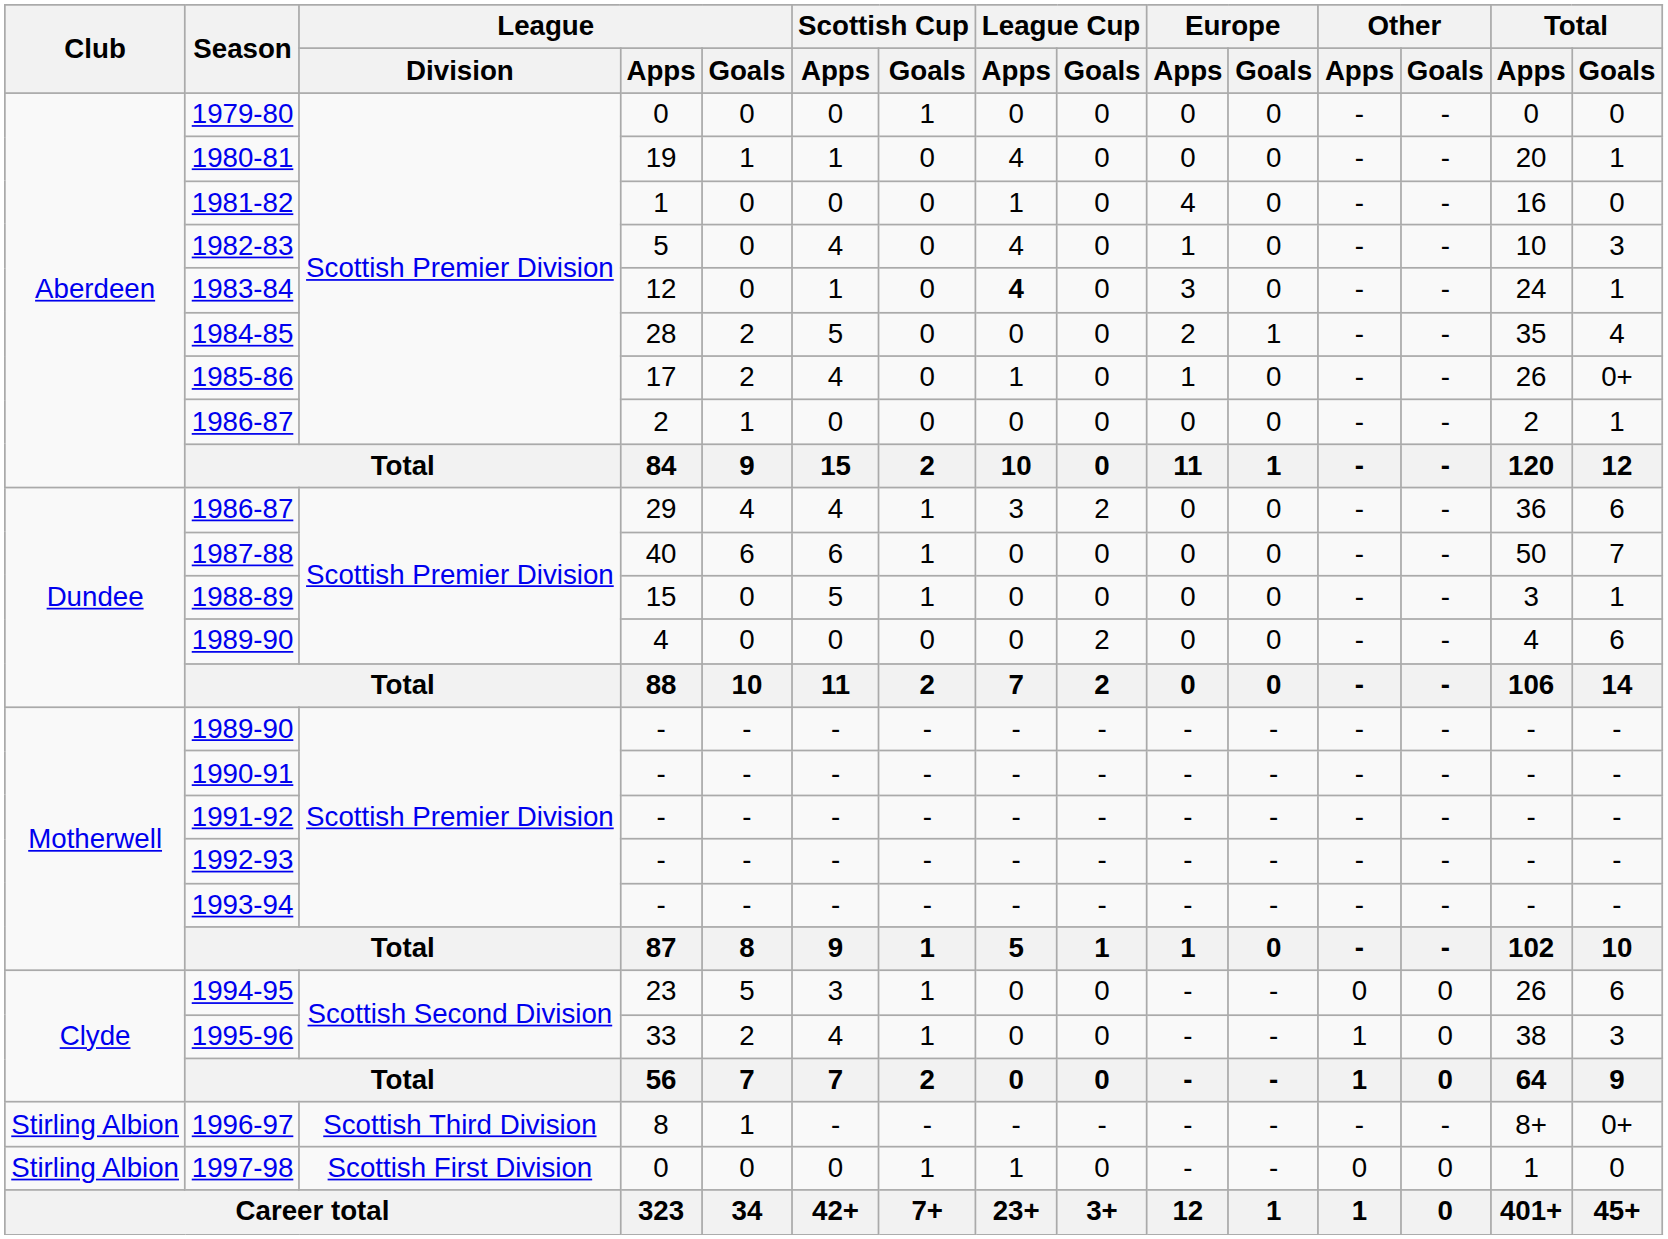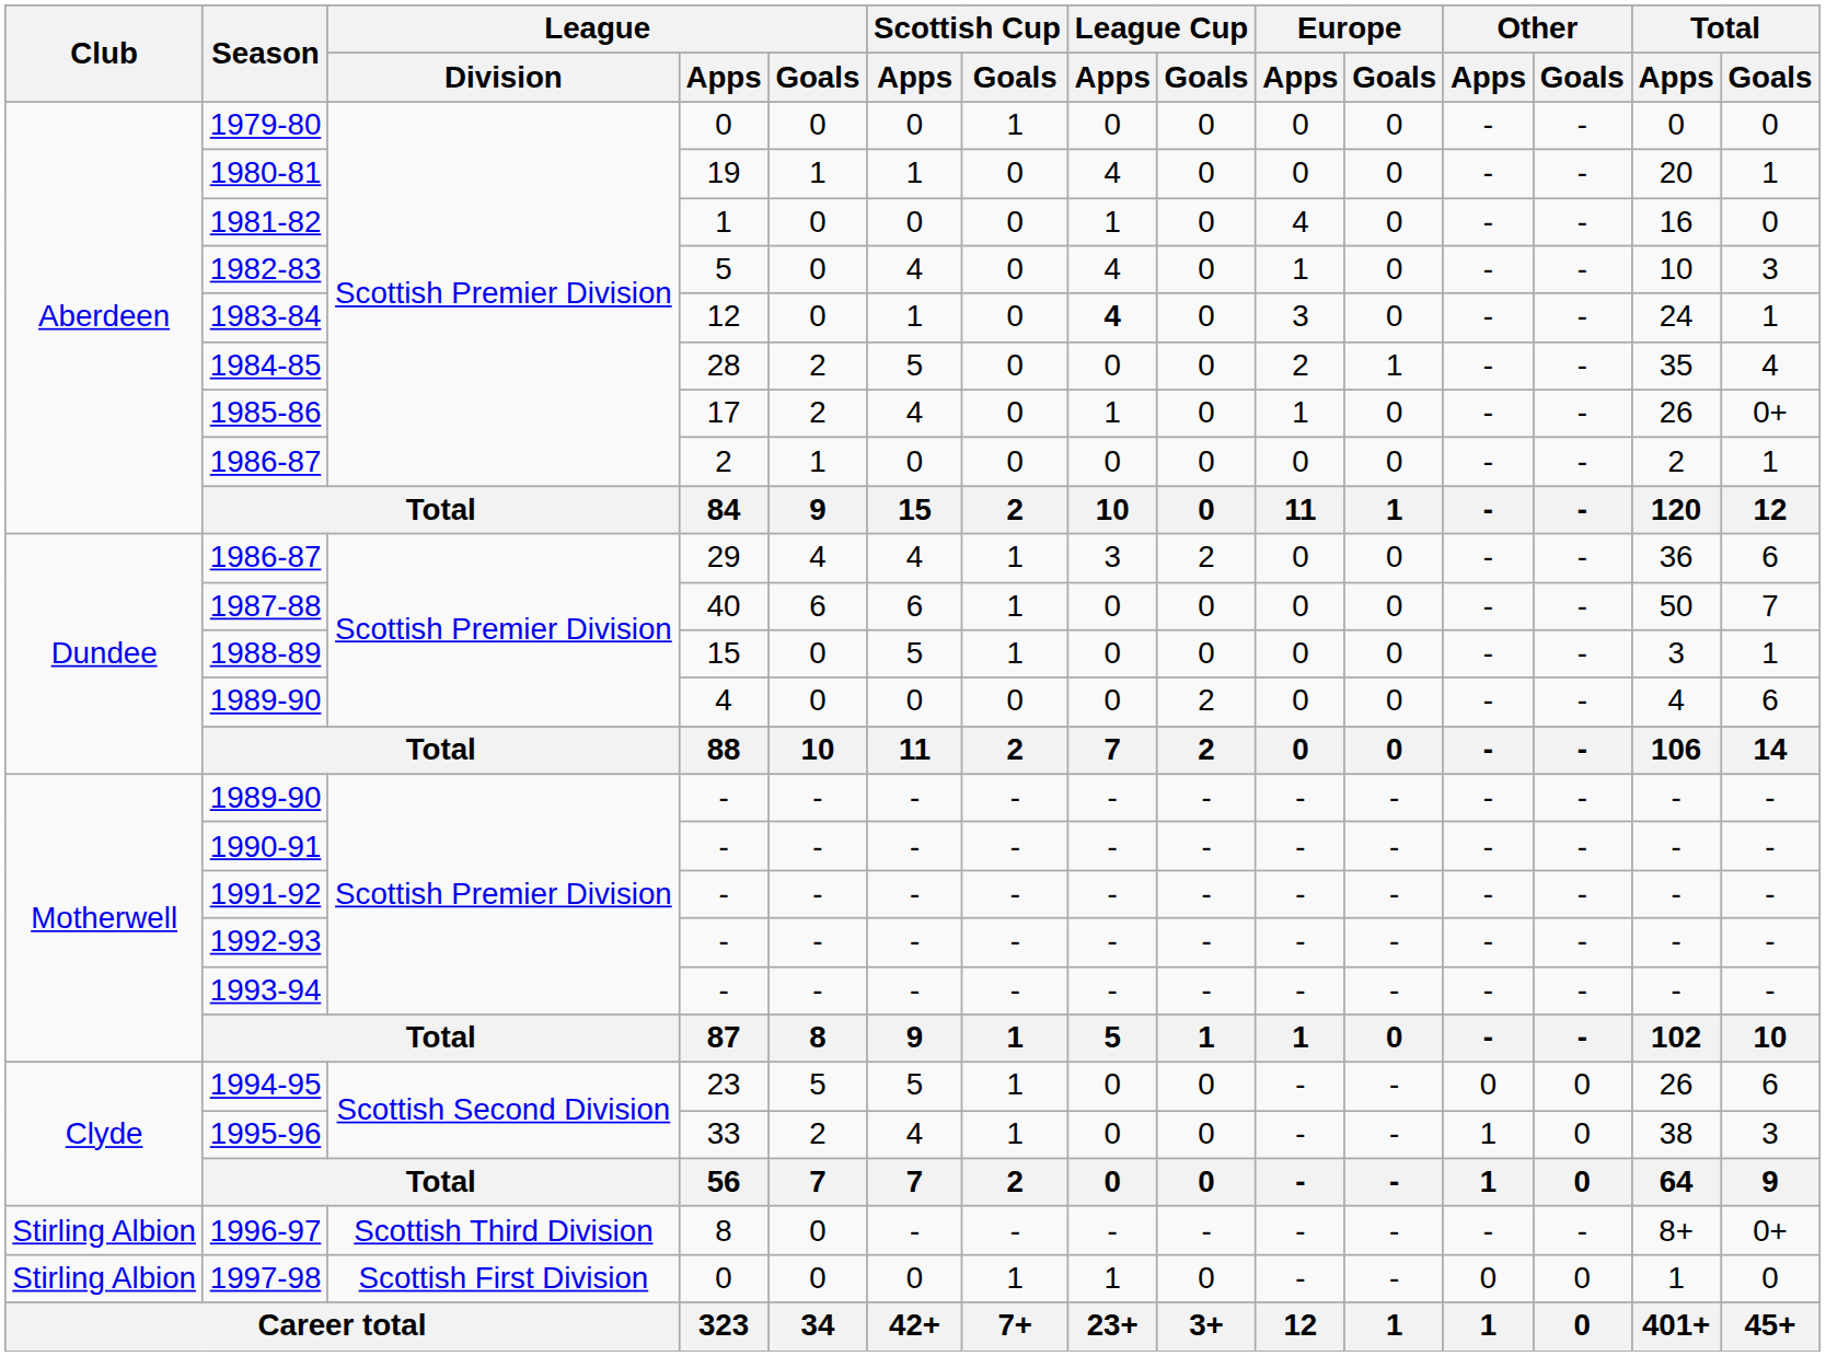1994-95 | Scottish Cup / Apps: 3 -> 5
1996-97 | League / Goals: 1 -> 0
